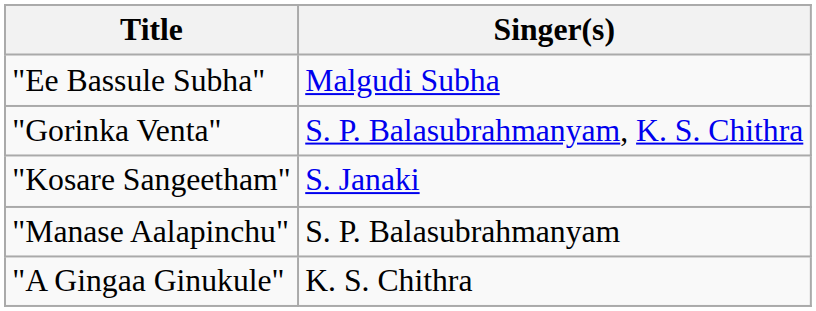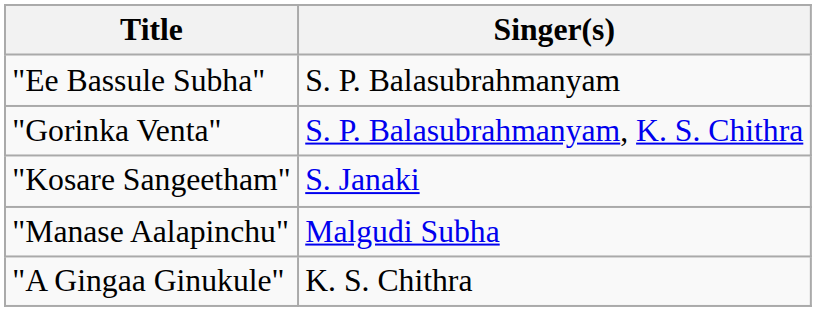"Ee Bassule Subha" | Singer(s): Malgudi Subha -> S. P. Balasubrahmanyam
"Manase Aalapinchu" | Singer(s): S. P. Balasubrahmanyam -> Malgudi Subha
